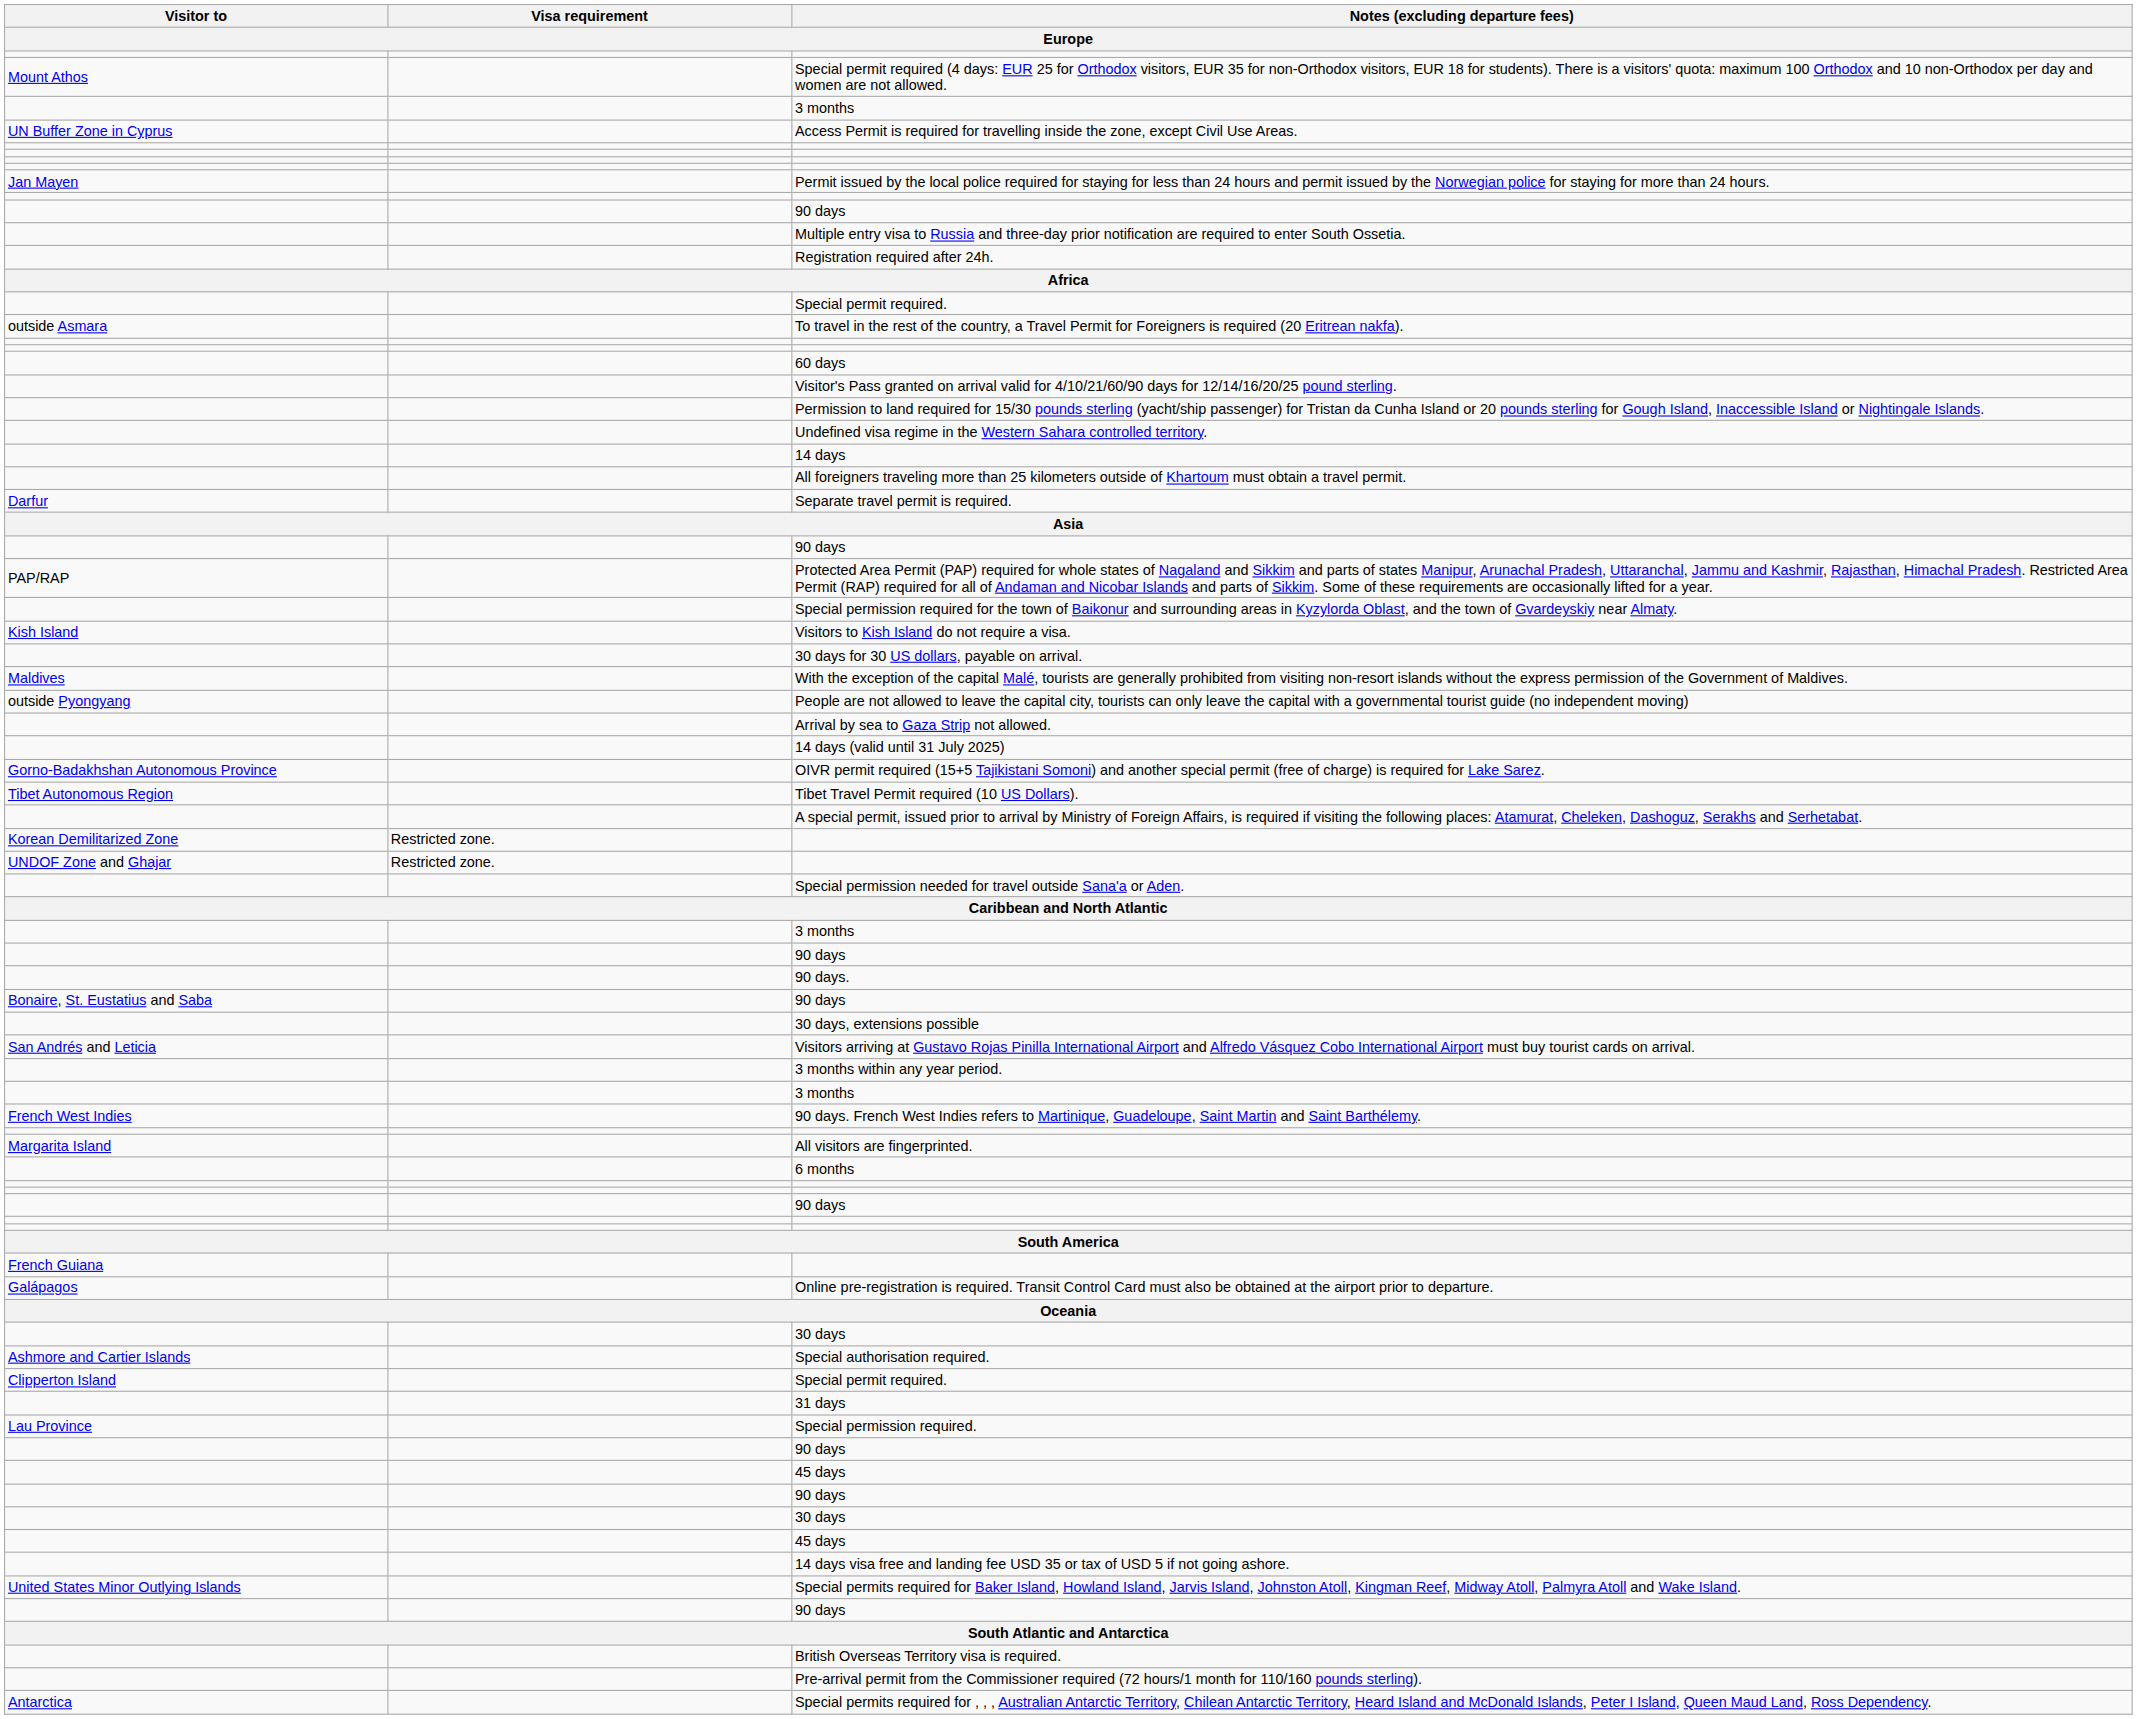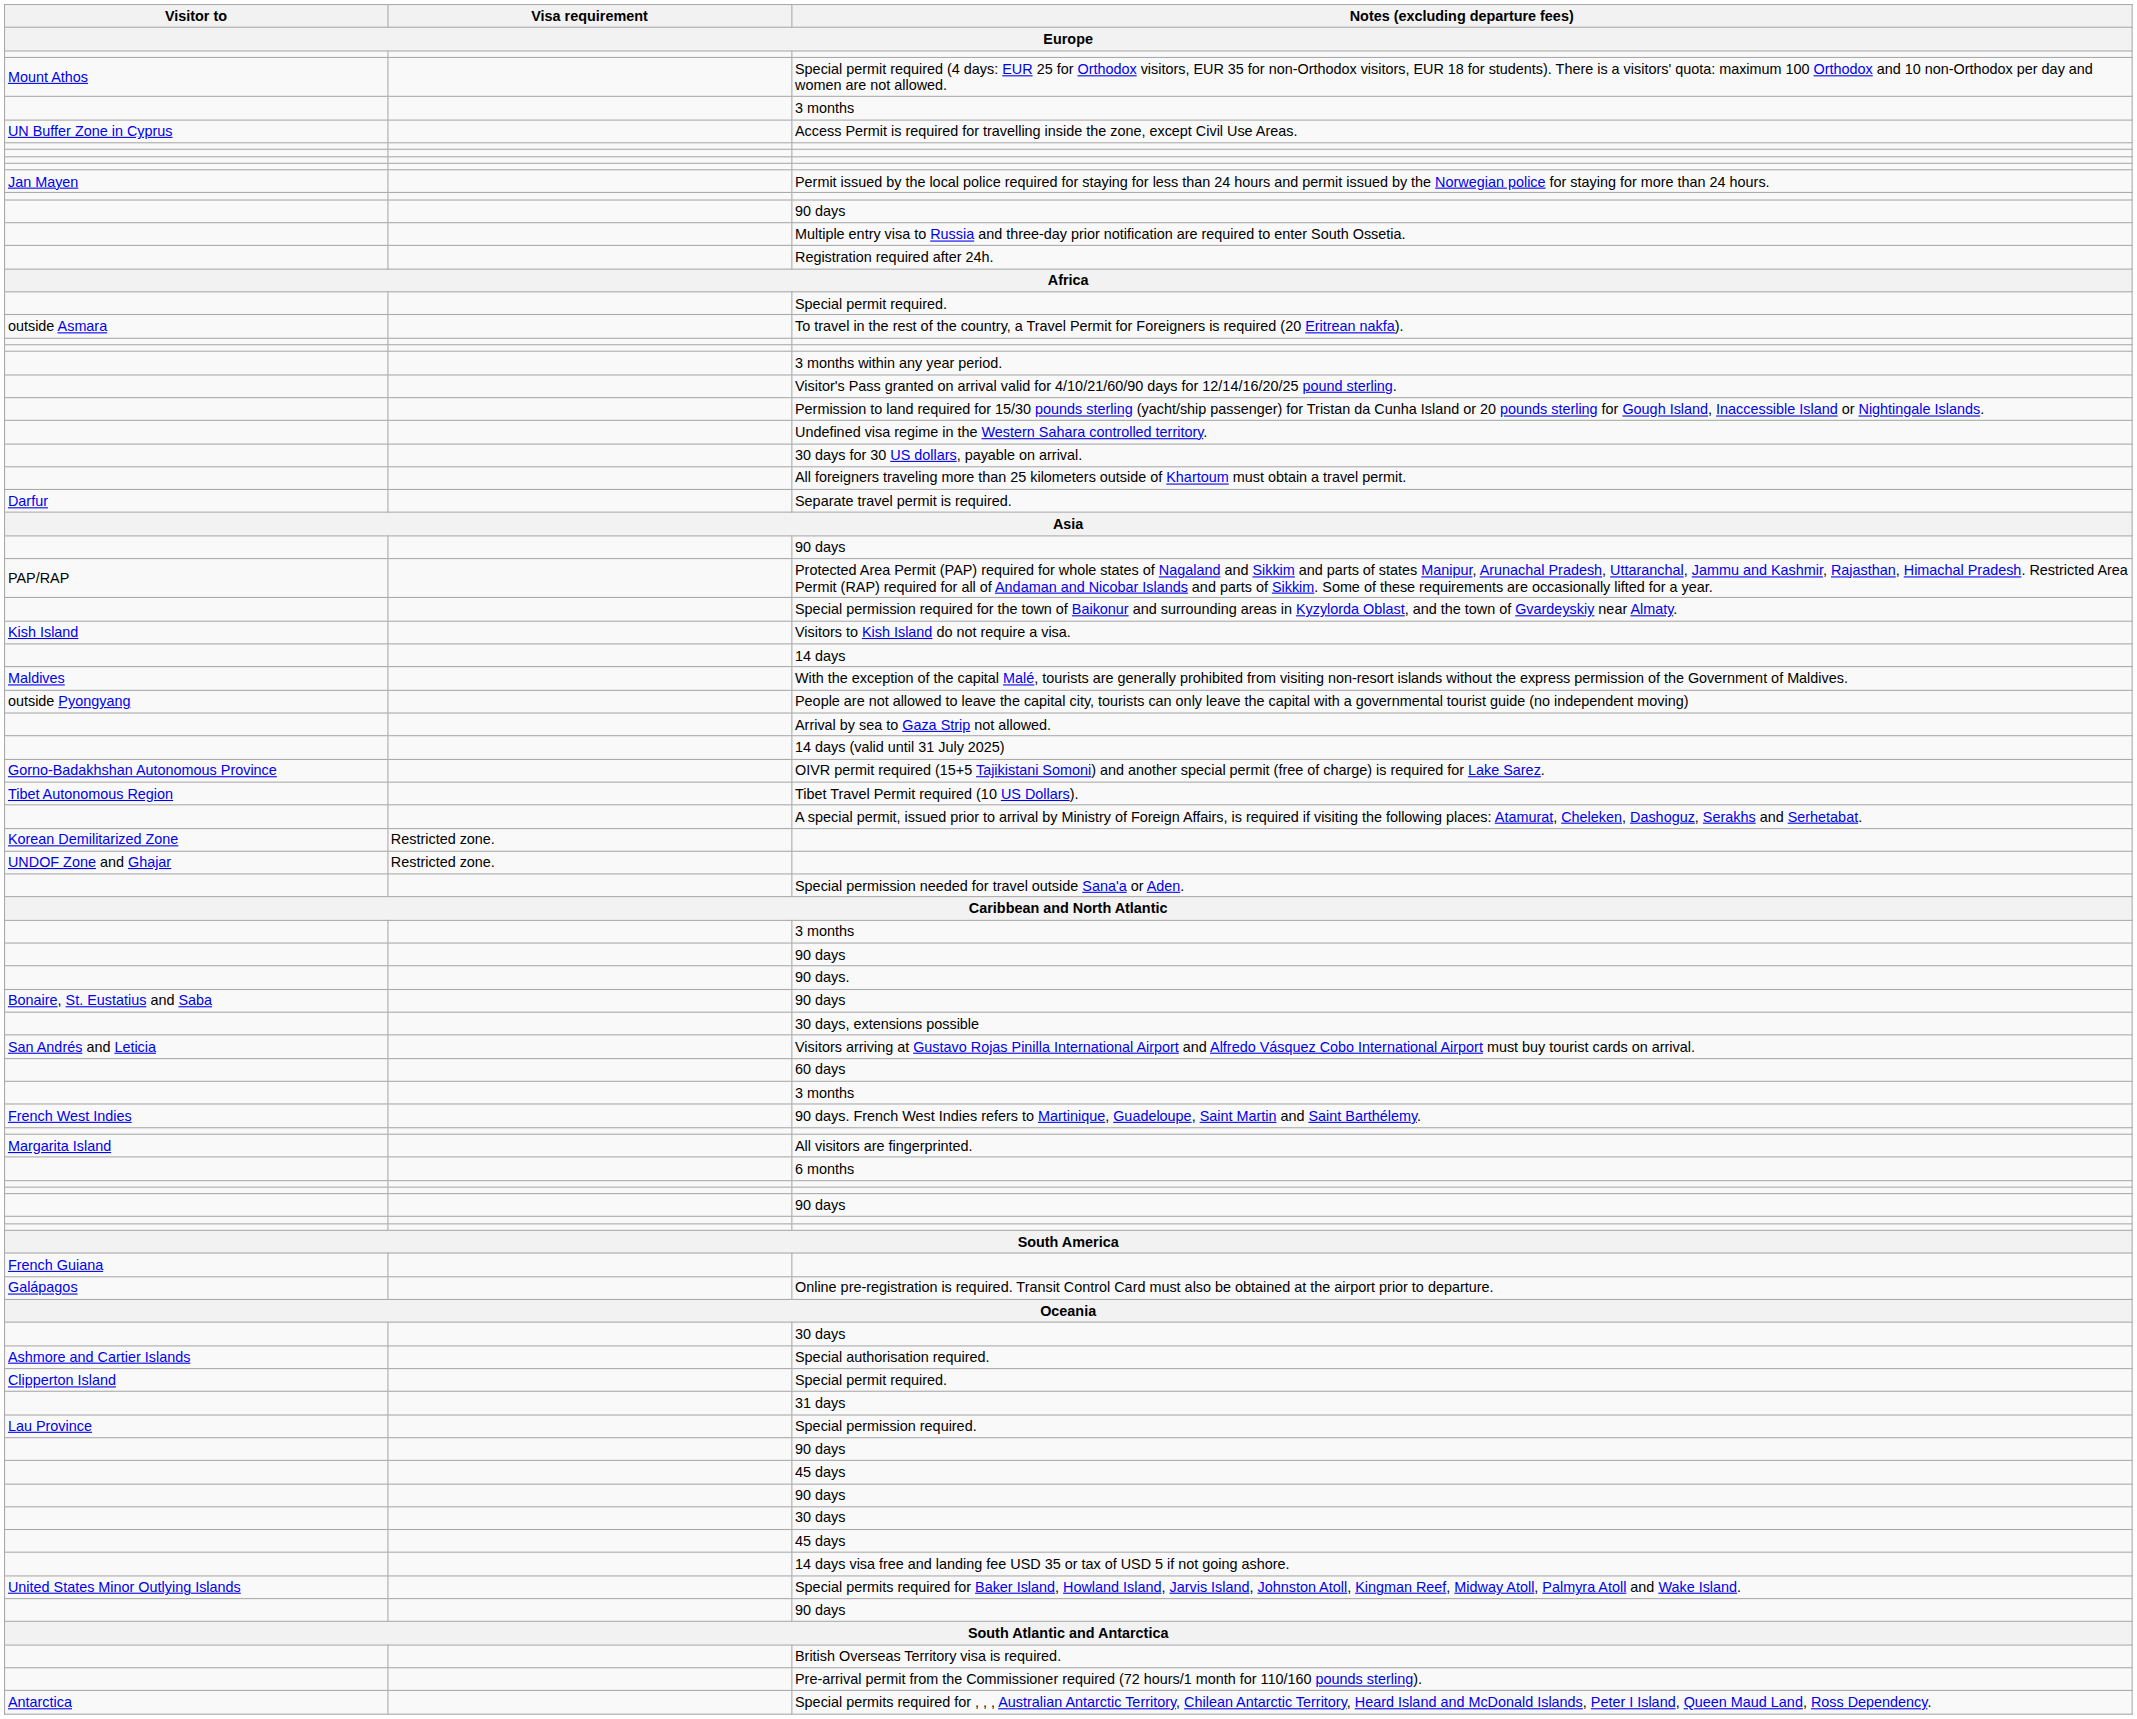rows swapped: 3 months within any year period. <-> 60 days
rows swapped: 30 days for 30 US dollars, payable on arrival. <-> 14 days
